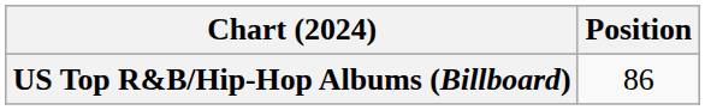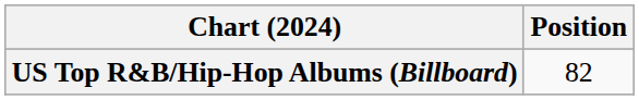US Top R&B/Hip-Hop Albums (Billboard) | Position: 86 -> 82
